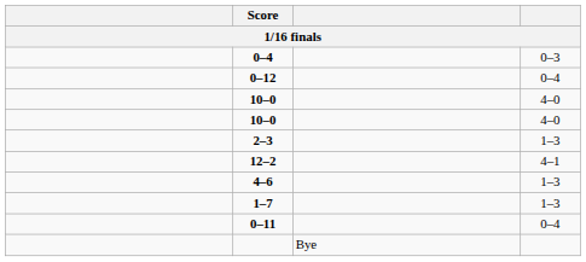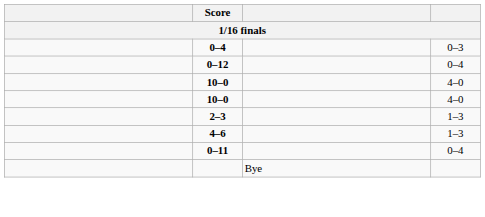- row: 12–2 | 4–1
- row: 1–7 | 1–3
